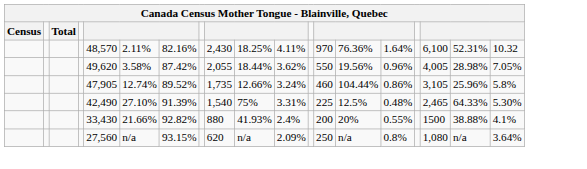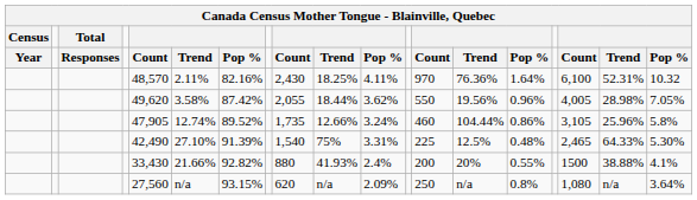+ row: Year | Responses | Count | Trend | Pop % | Count | Trend | Pop % | Count | Trend | Pop % | Count | Trend | Pop %
